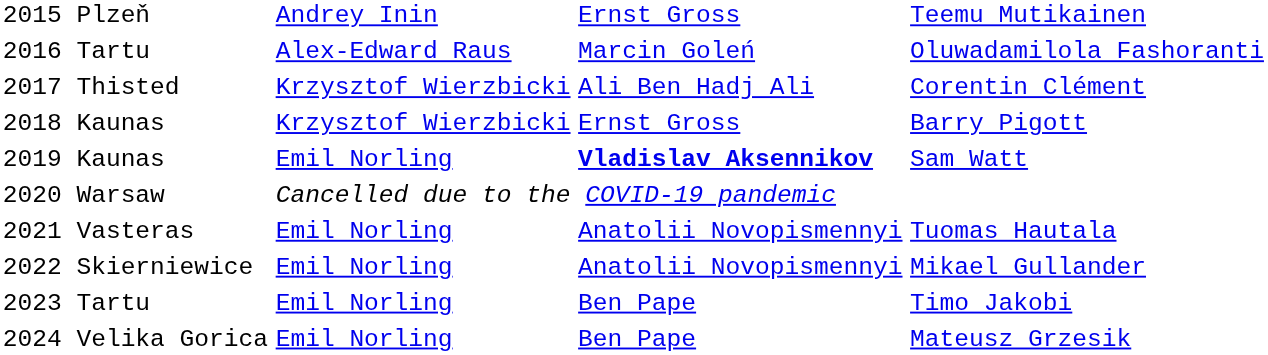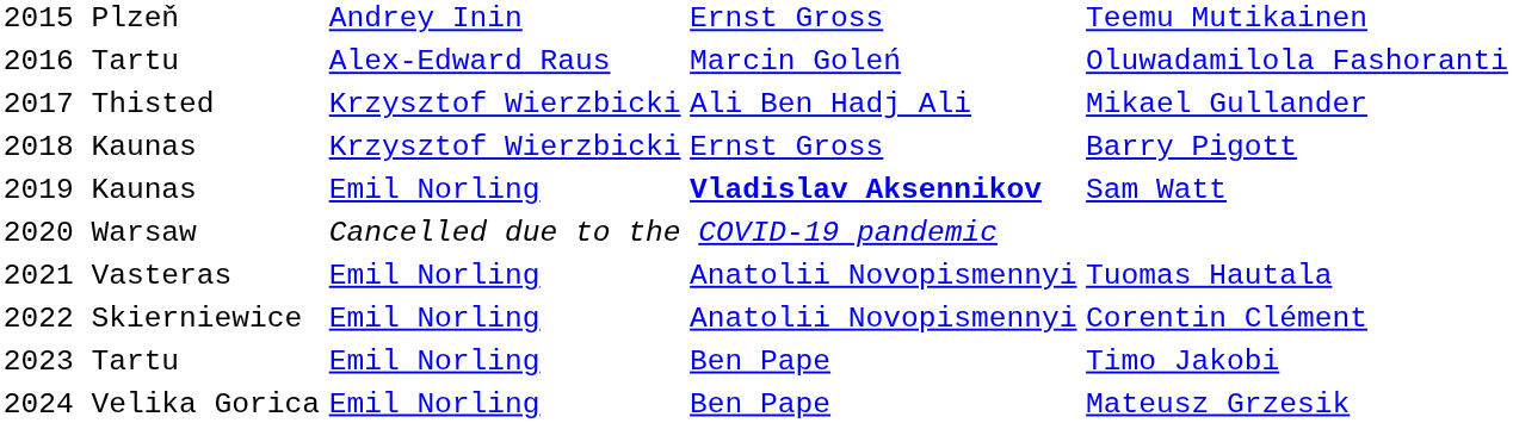2017 Thisted | column 4: Corentin Clément -> Mikael Gullander
2022 Skierniewice | column 4: Mikael Gullander -> Corentin Clément
